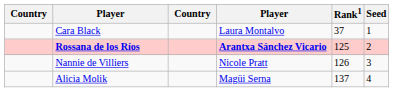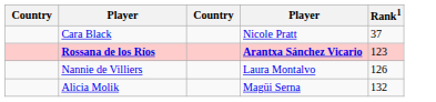- column: Seed | 1 | 2 | 3 | 4
Cara Black | column 4: Laura Montalvo -> Nicole Pratt
Rossana de los Ríos | Rank1: 125 -> 123
Nannie de Villiers | column 4: Nicole Pratt -> Laura Montalvo
Alicia Molik | Rank1: 137 -> 132
